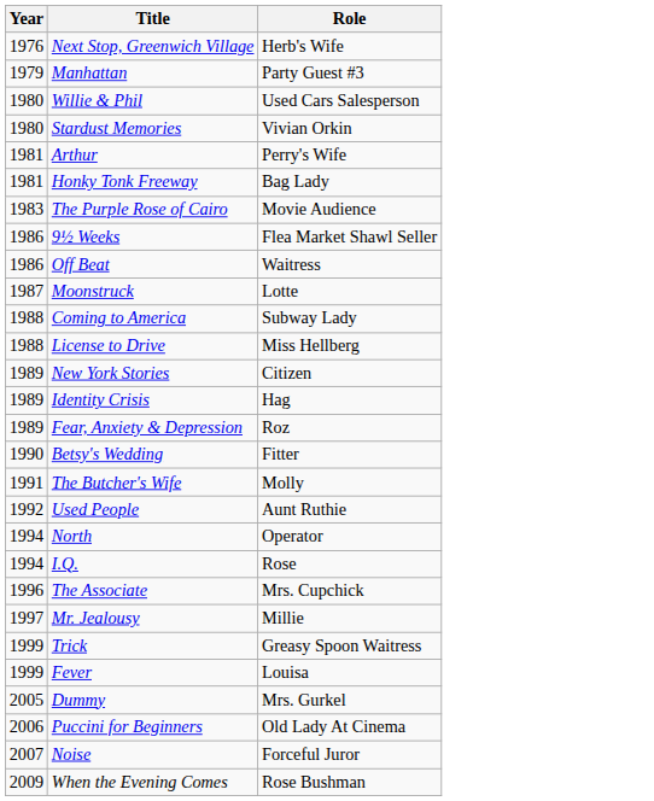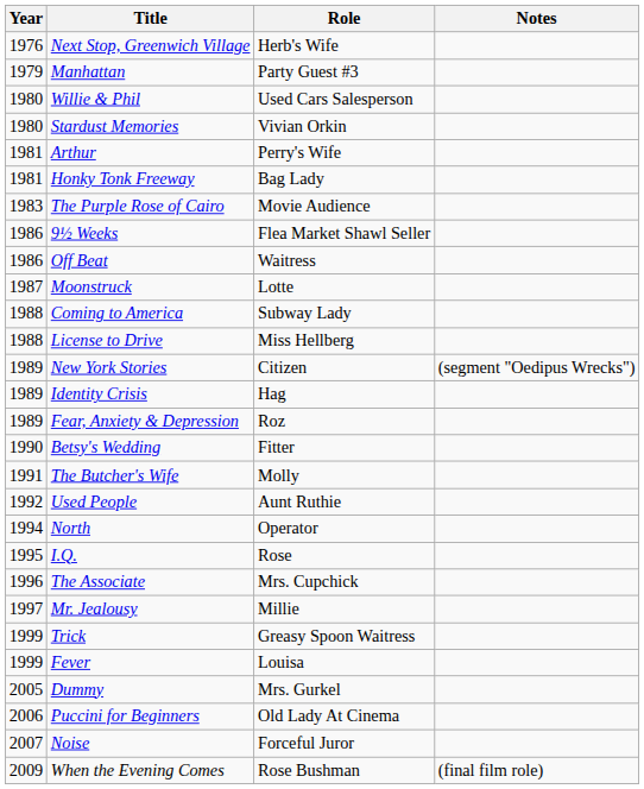+ column: Notes | (segment "Oedipus Wrecks") | (final film role)
I.Q. | Year: 1994 -> 1995
